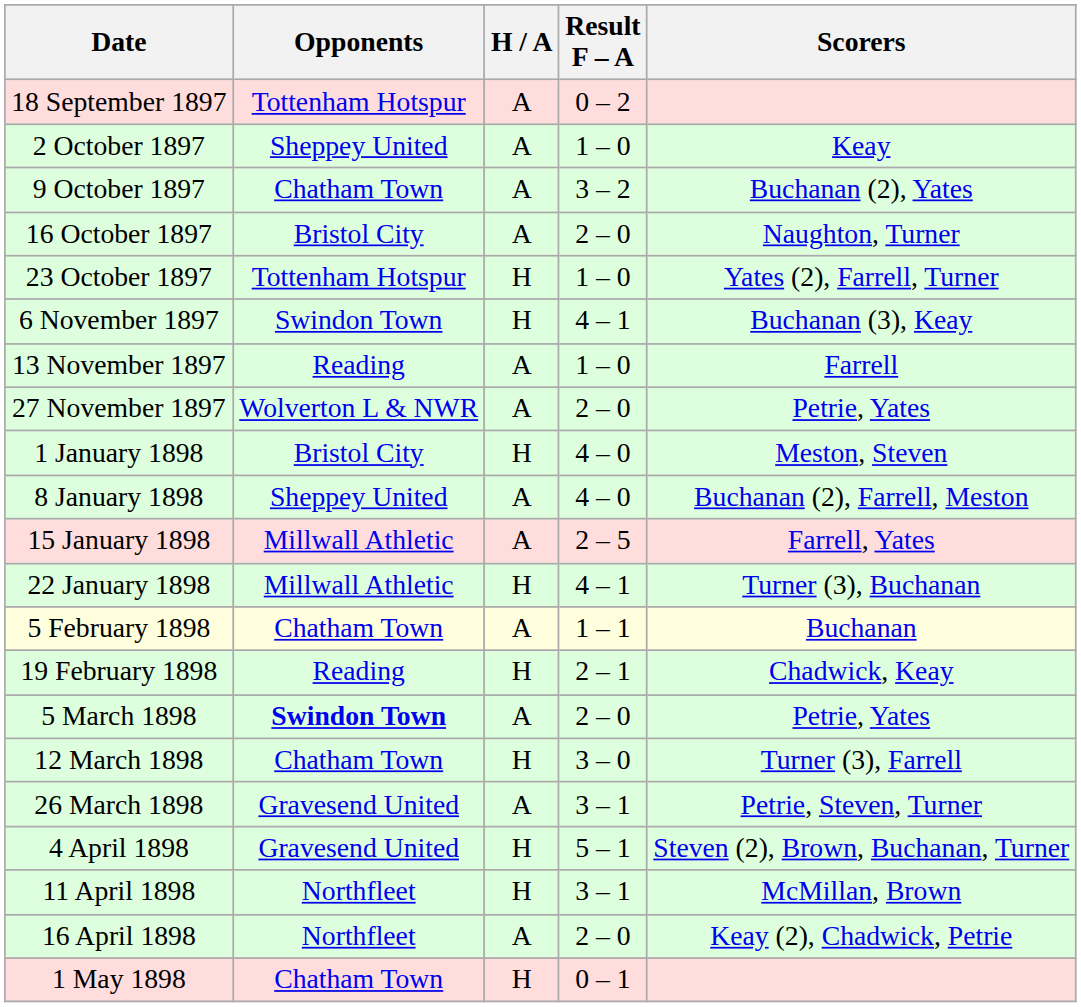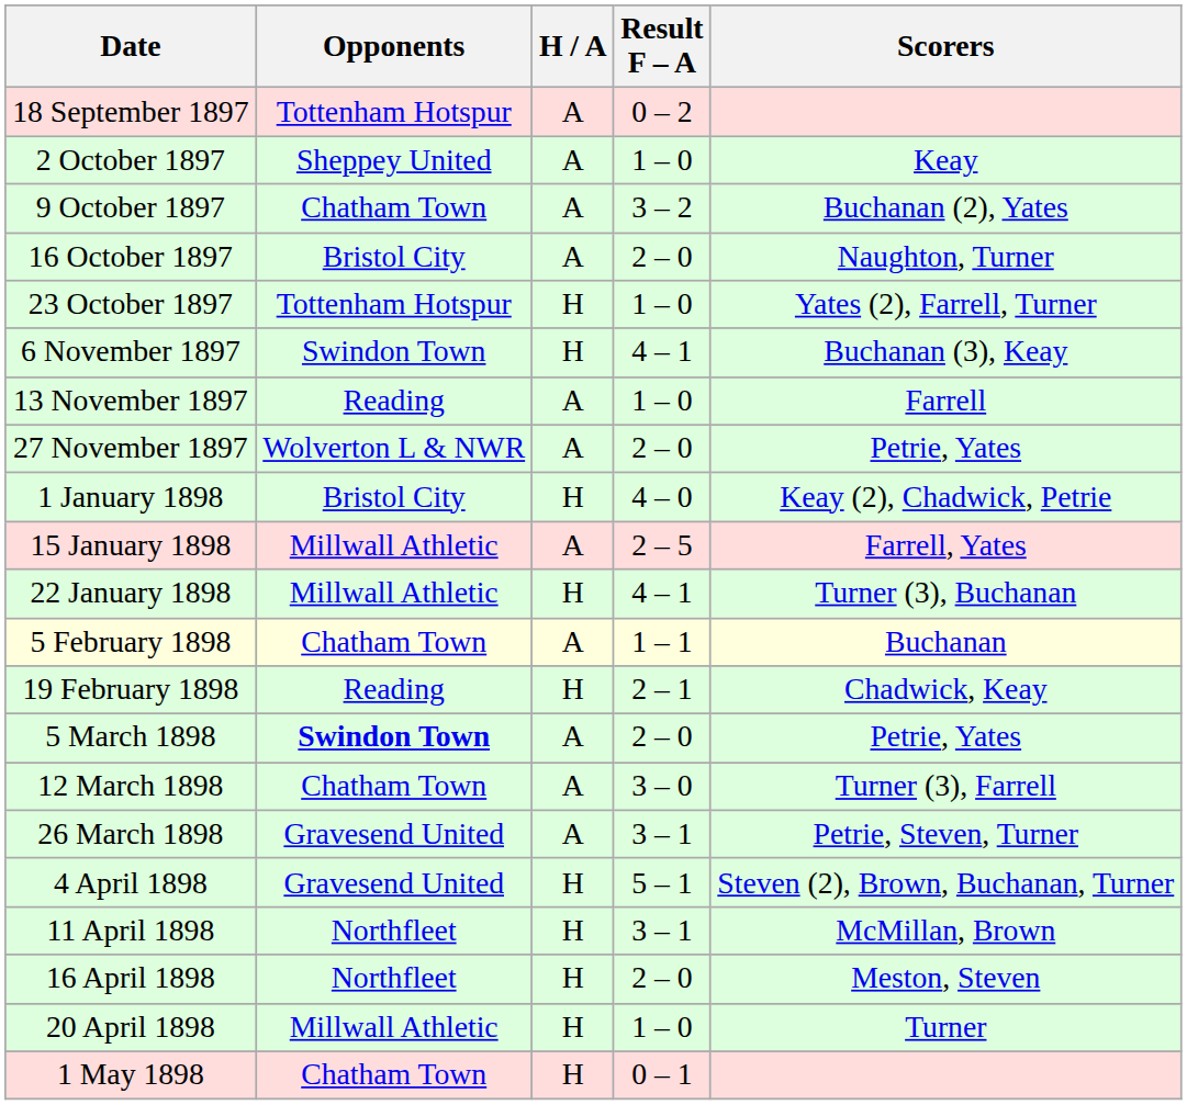1 January 1898 | Scorers: Meston, Steven -> Keay (2), Chadwick, Petrie
- row: 8 January 1898 | Sheppey United | A | 4 – 0 | Buchanan (2), Farrell, Meston
12 March 1898 | H / A: H -> A
16 April 1898 | H / A: A -> H
16 April 1898 | Scorers: Keay (2), Chadwick, Petrie -> Meston, Steven
+ row: 20 April 1898 | Millwall Athletic | H | 1 – 0 | Turner
